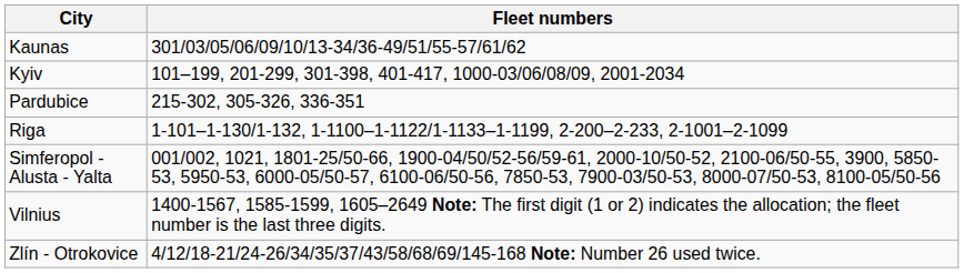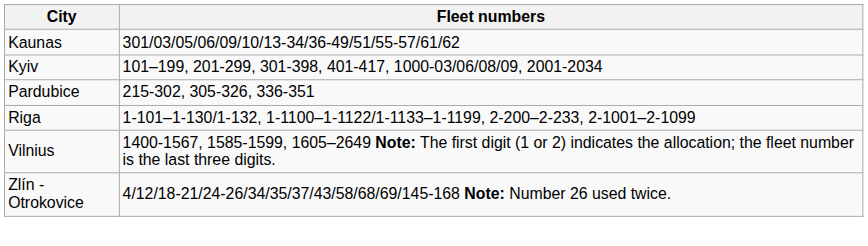- row: Simferopol - Alusta - Yalta | 001/002, 1021, 1801-25/50-66, 1900-04/50/52-56/59-61, 2000-10/50-52, 2100-06/50-55, 3900, 5850-53, 5950-53, 6000-05/50-57, 6100-06/50-56, 7850-53, 7900-03/50-53, 8000-07/50-53, 8100-05/50-56
